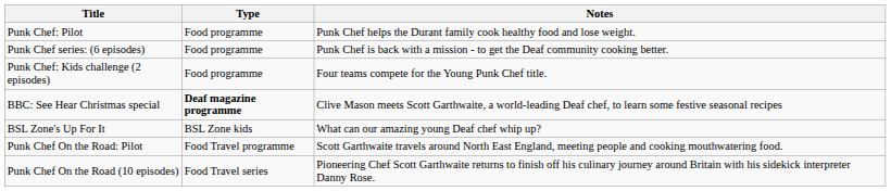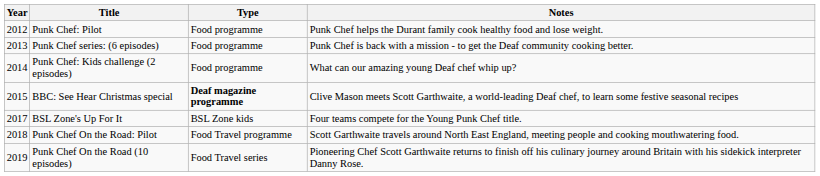+ column: Year | 2012 | 2013 | 2014 | 2015 | 2017 | 2018 | 2019
Punk Chef: Kids challenge (2 episodes) | Notes: Four teams compete for the Young Punk Chef title. -> What can our amazing young Deaf chef whip up?
BSL Zone's Up For It | Notes: What can our amazing young Deaf chef whip up? -> Four teams compete for the Young Punk Chef title.
